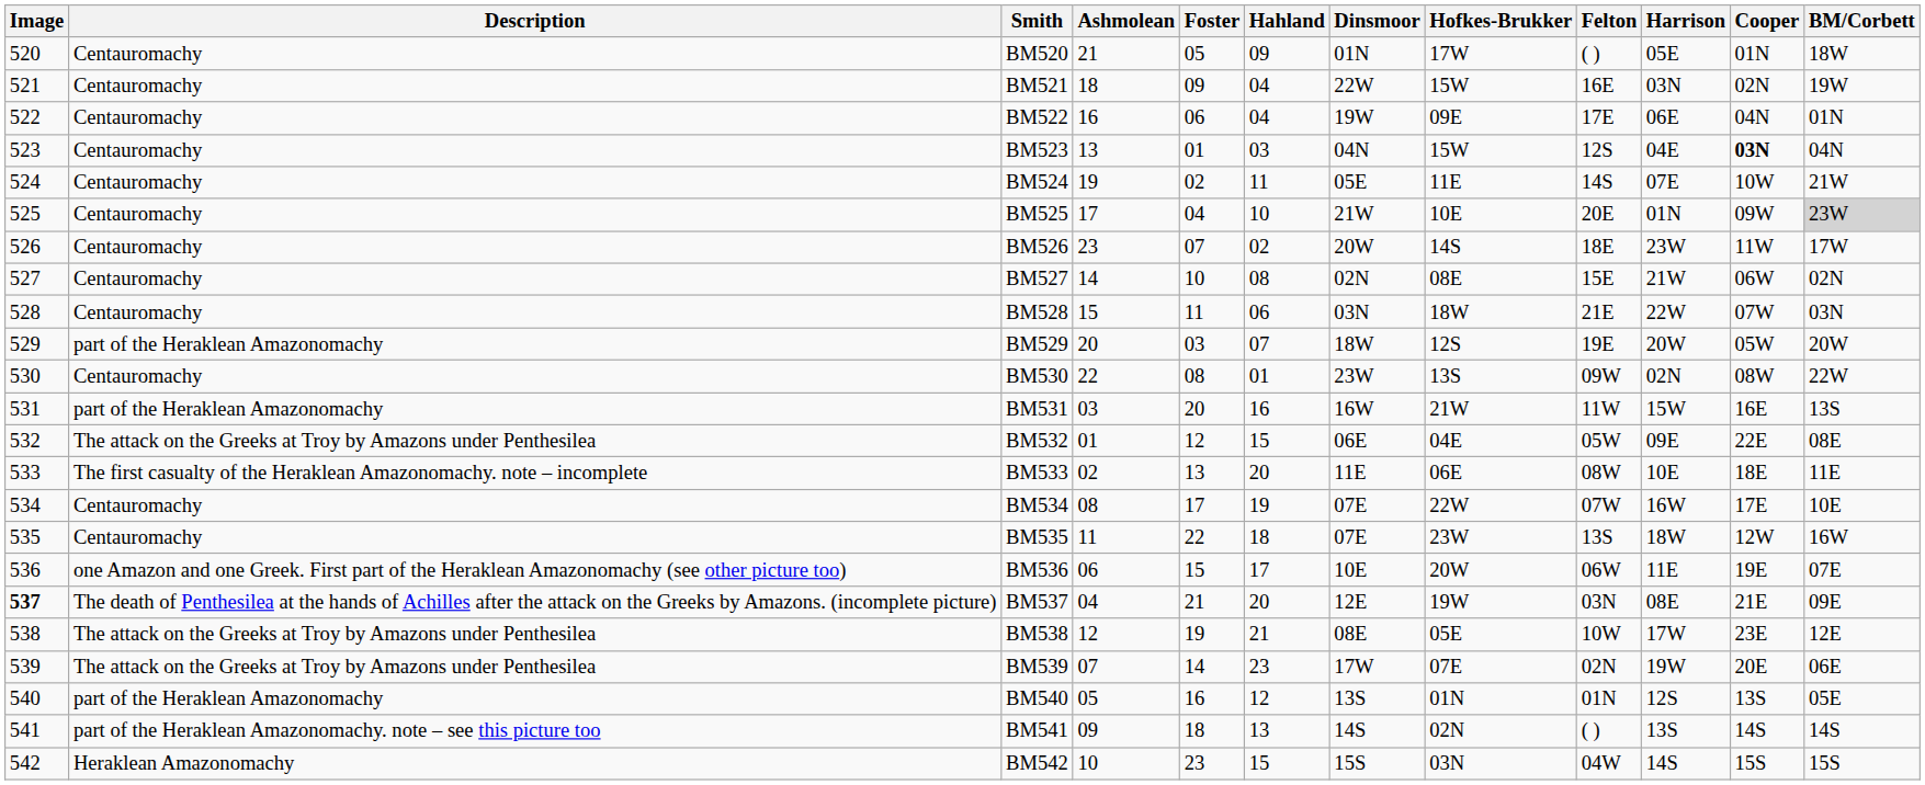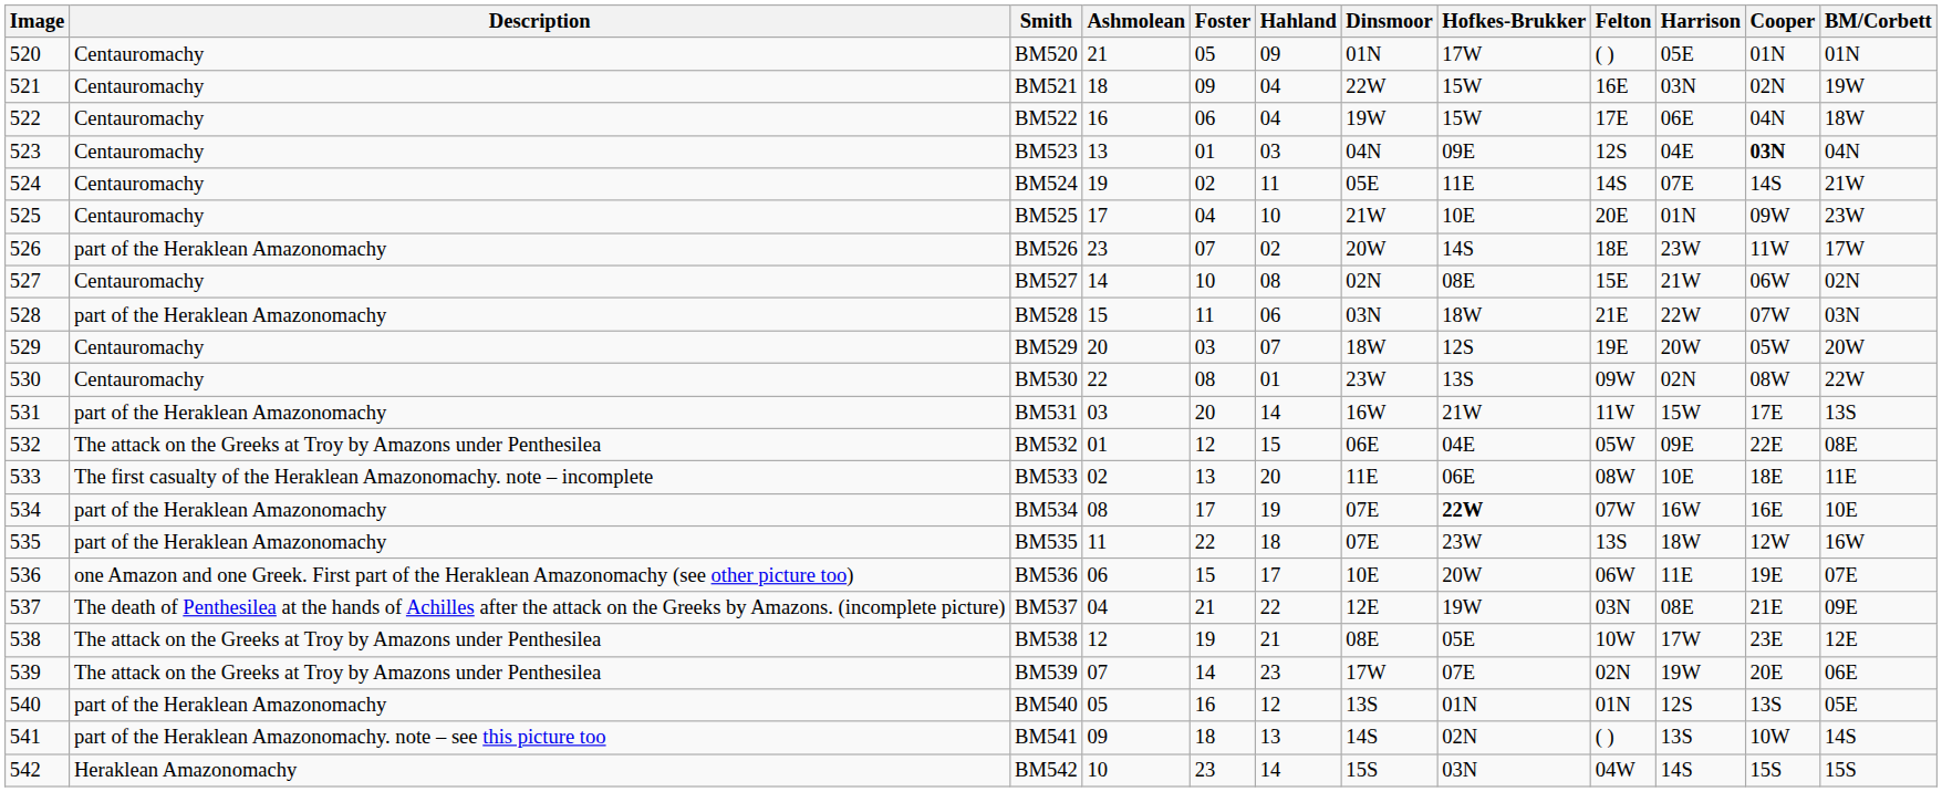BM520 | BM/Corbett: 18W -> 01N
BM522 | Hofkes-Brukker: 09E -> 15W
BM522 | BM/Corbett: 01N -> 18W
BM523 | Hofkes-Brukker: 15W -> 09E
BM524 | Cooper: 10W -> 14S
BM525 | BM/Corbett: lightgrey background -> no background
BM526 | Description: Centauromachy -> part of the Heraklean Amazonomachy
BM528 | Description: Centauromachy -> part of the Heraklean Amazonomachy
BM529 | Description: part of the Heraklean Amazonomachy -> Centauromachy
BM531 | Hahland: 16 -> 14
BM531 | Cooper: 16E -> 17E
BM534 | Description: Centauromachy -> part of the Heraklean Amazonomachy
BM534 | Hofkes-Brukker: normal -> bold
BM534 | Cooper: 17E -> 16E
BM535 | Description: Centauromachy -> part of the Heraklean Amazonomachy
BM537 | Image: bold -> normal
BM537 | Hahland: 20 -> 22
BM541 | Cooper: 14S -> 10W
BM542 | Hahland: 15 -> 14
